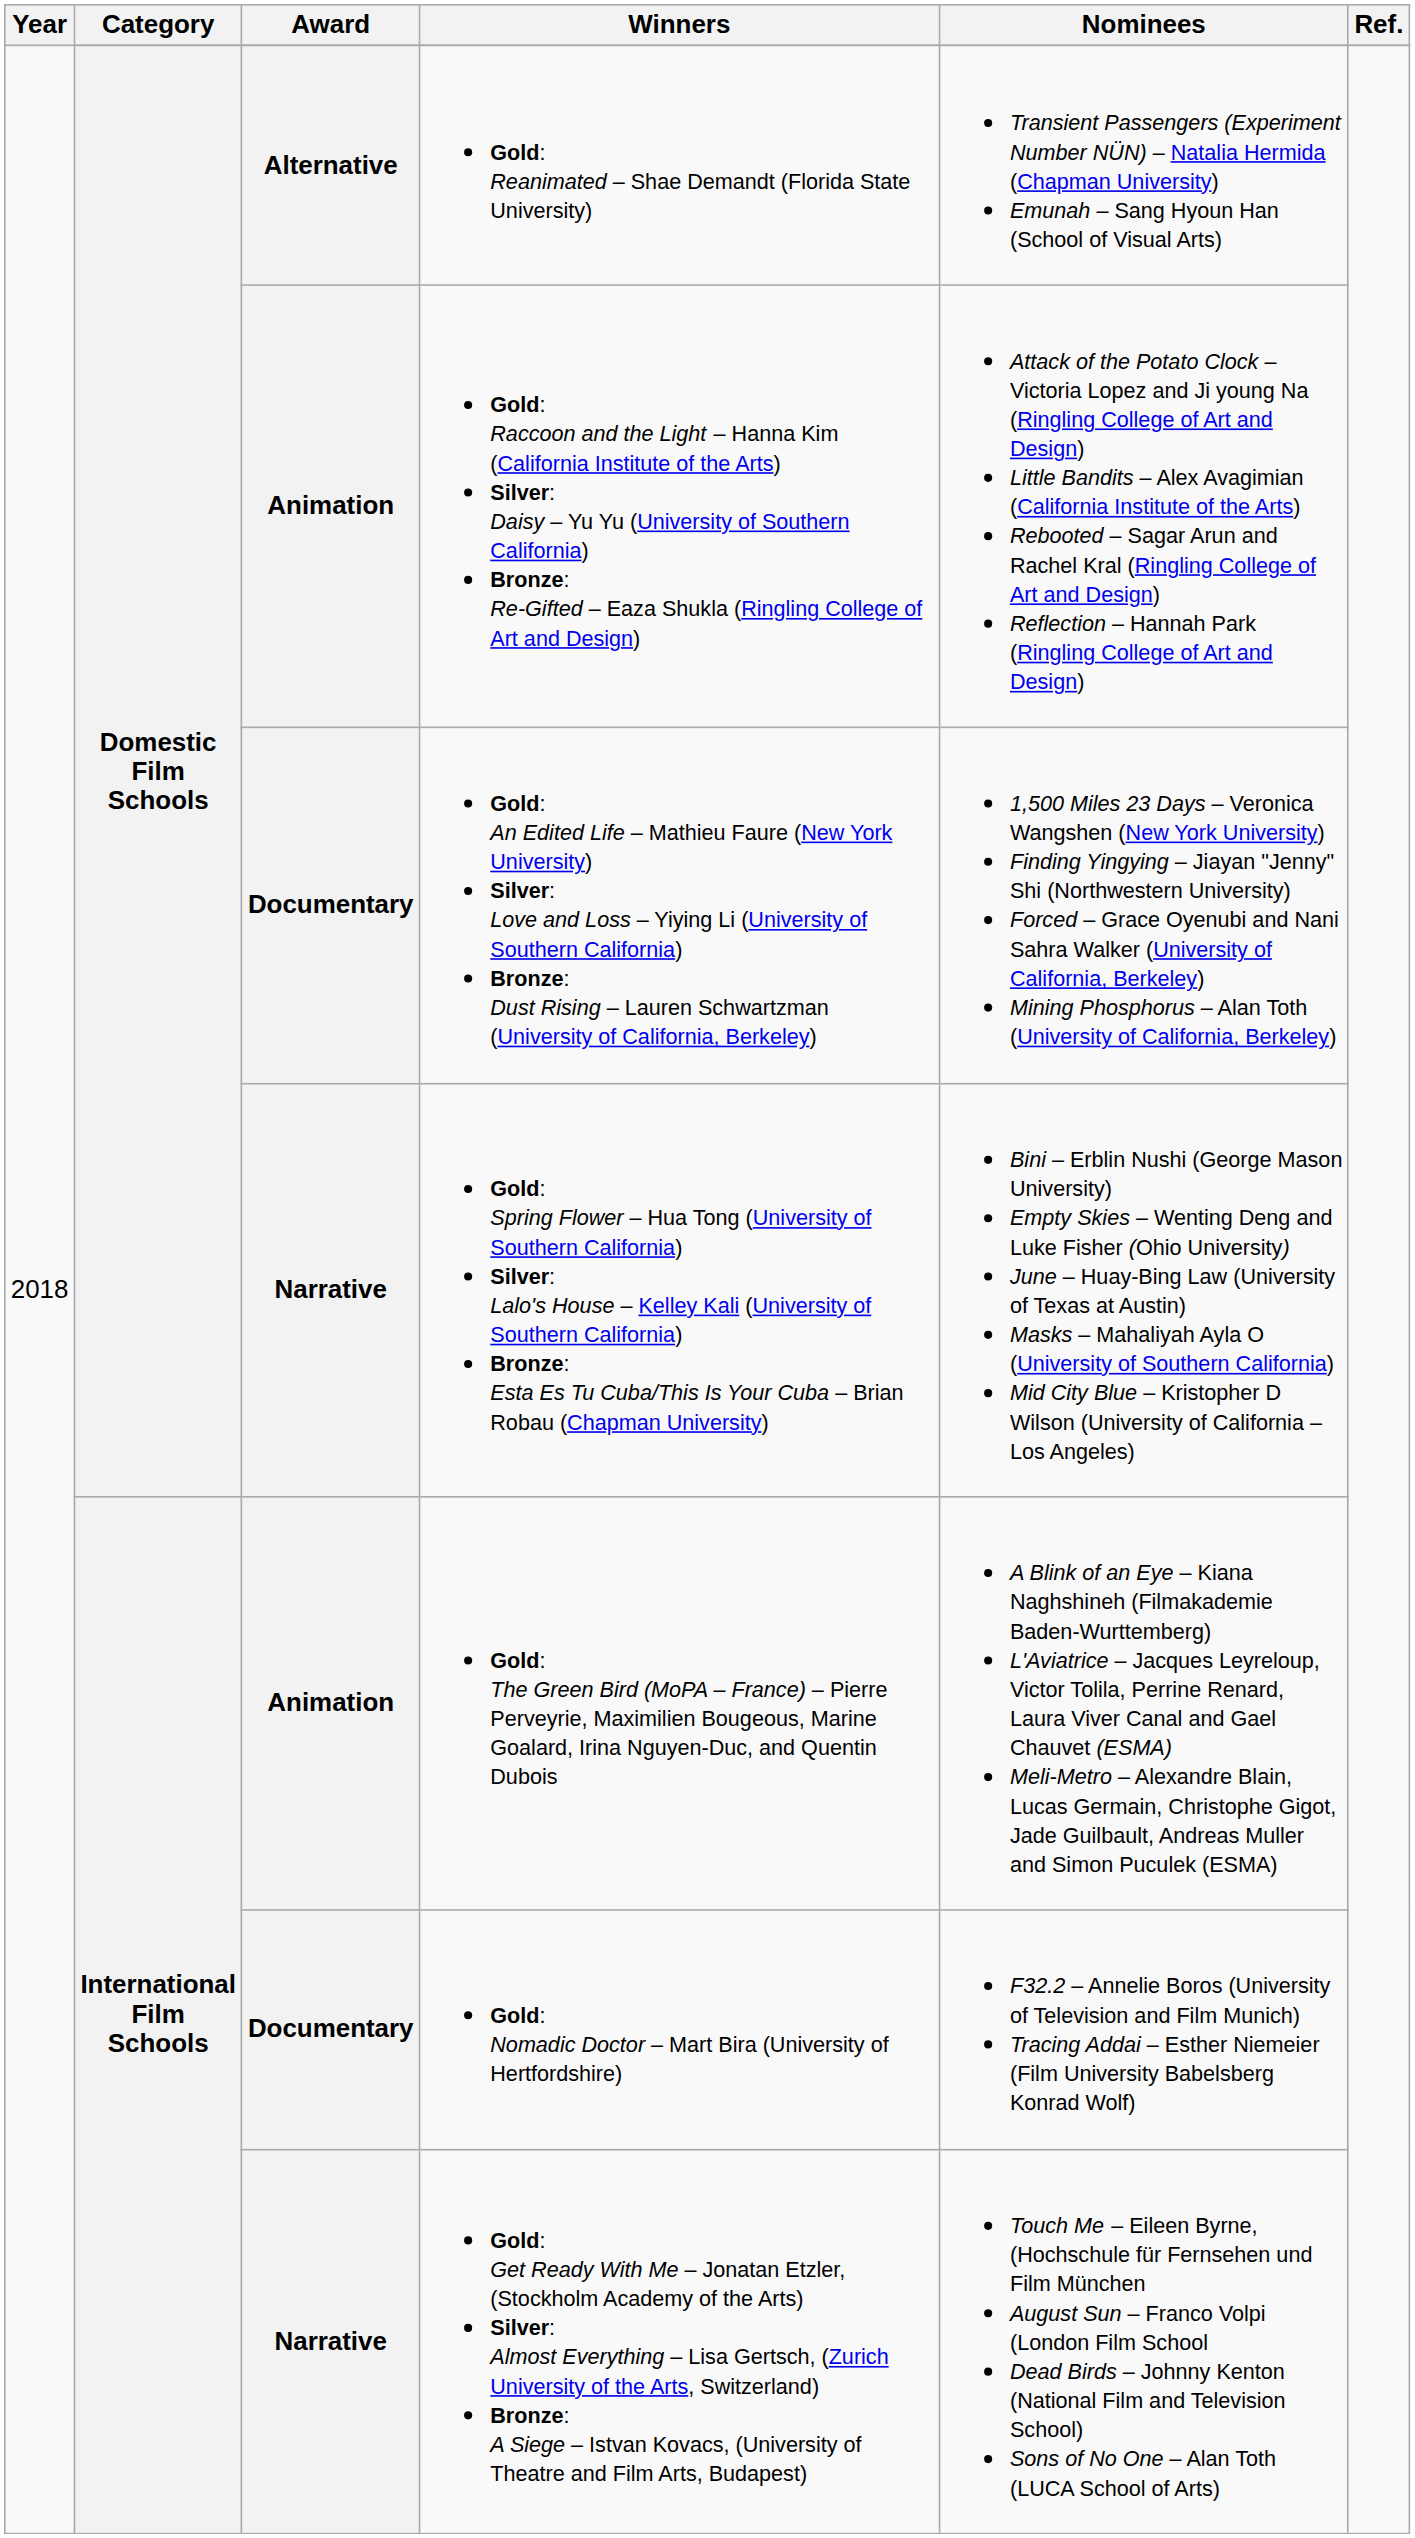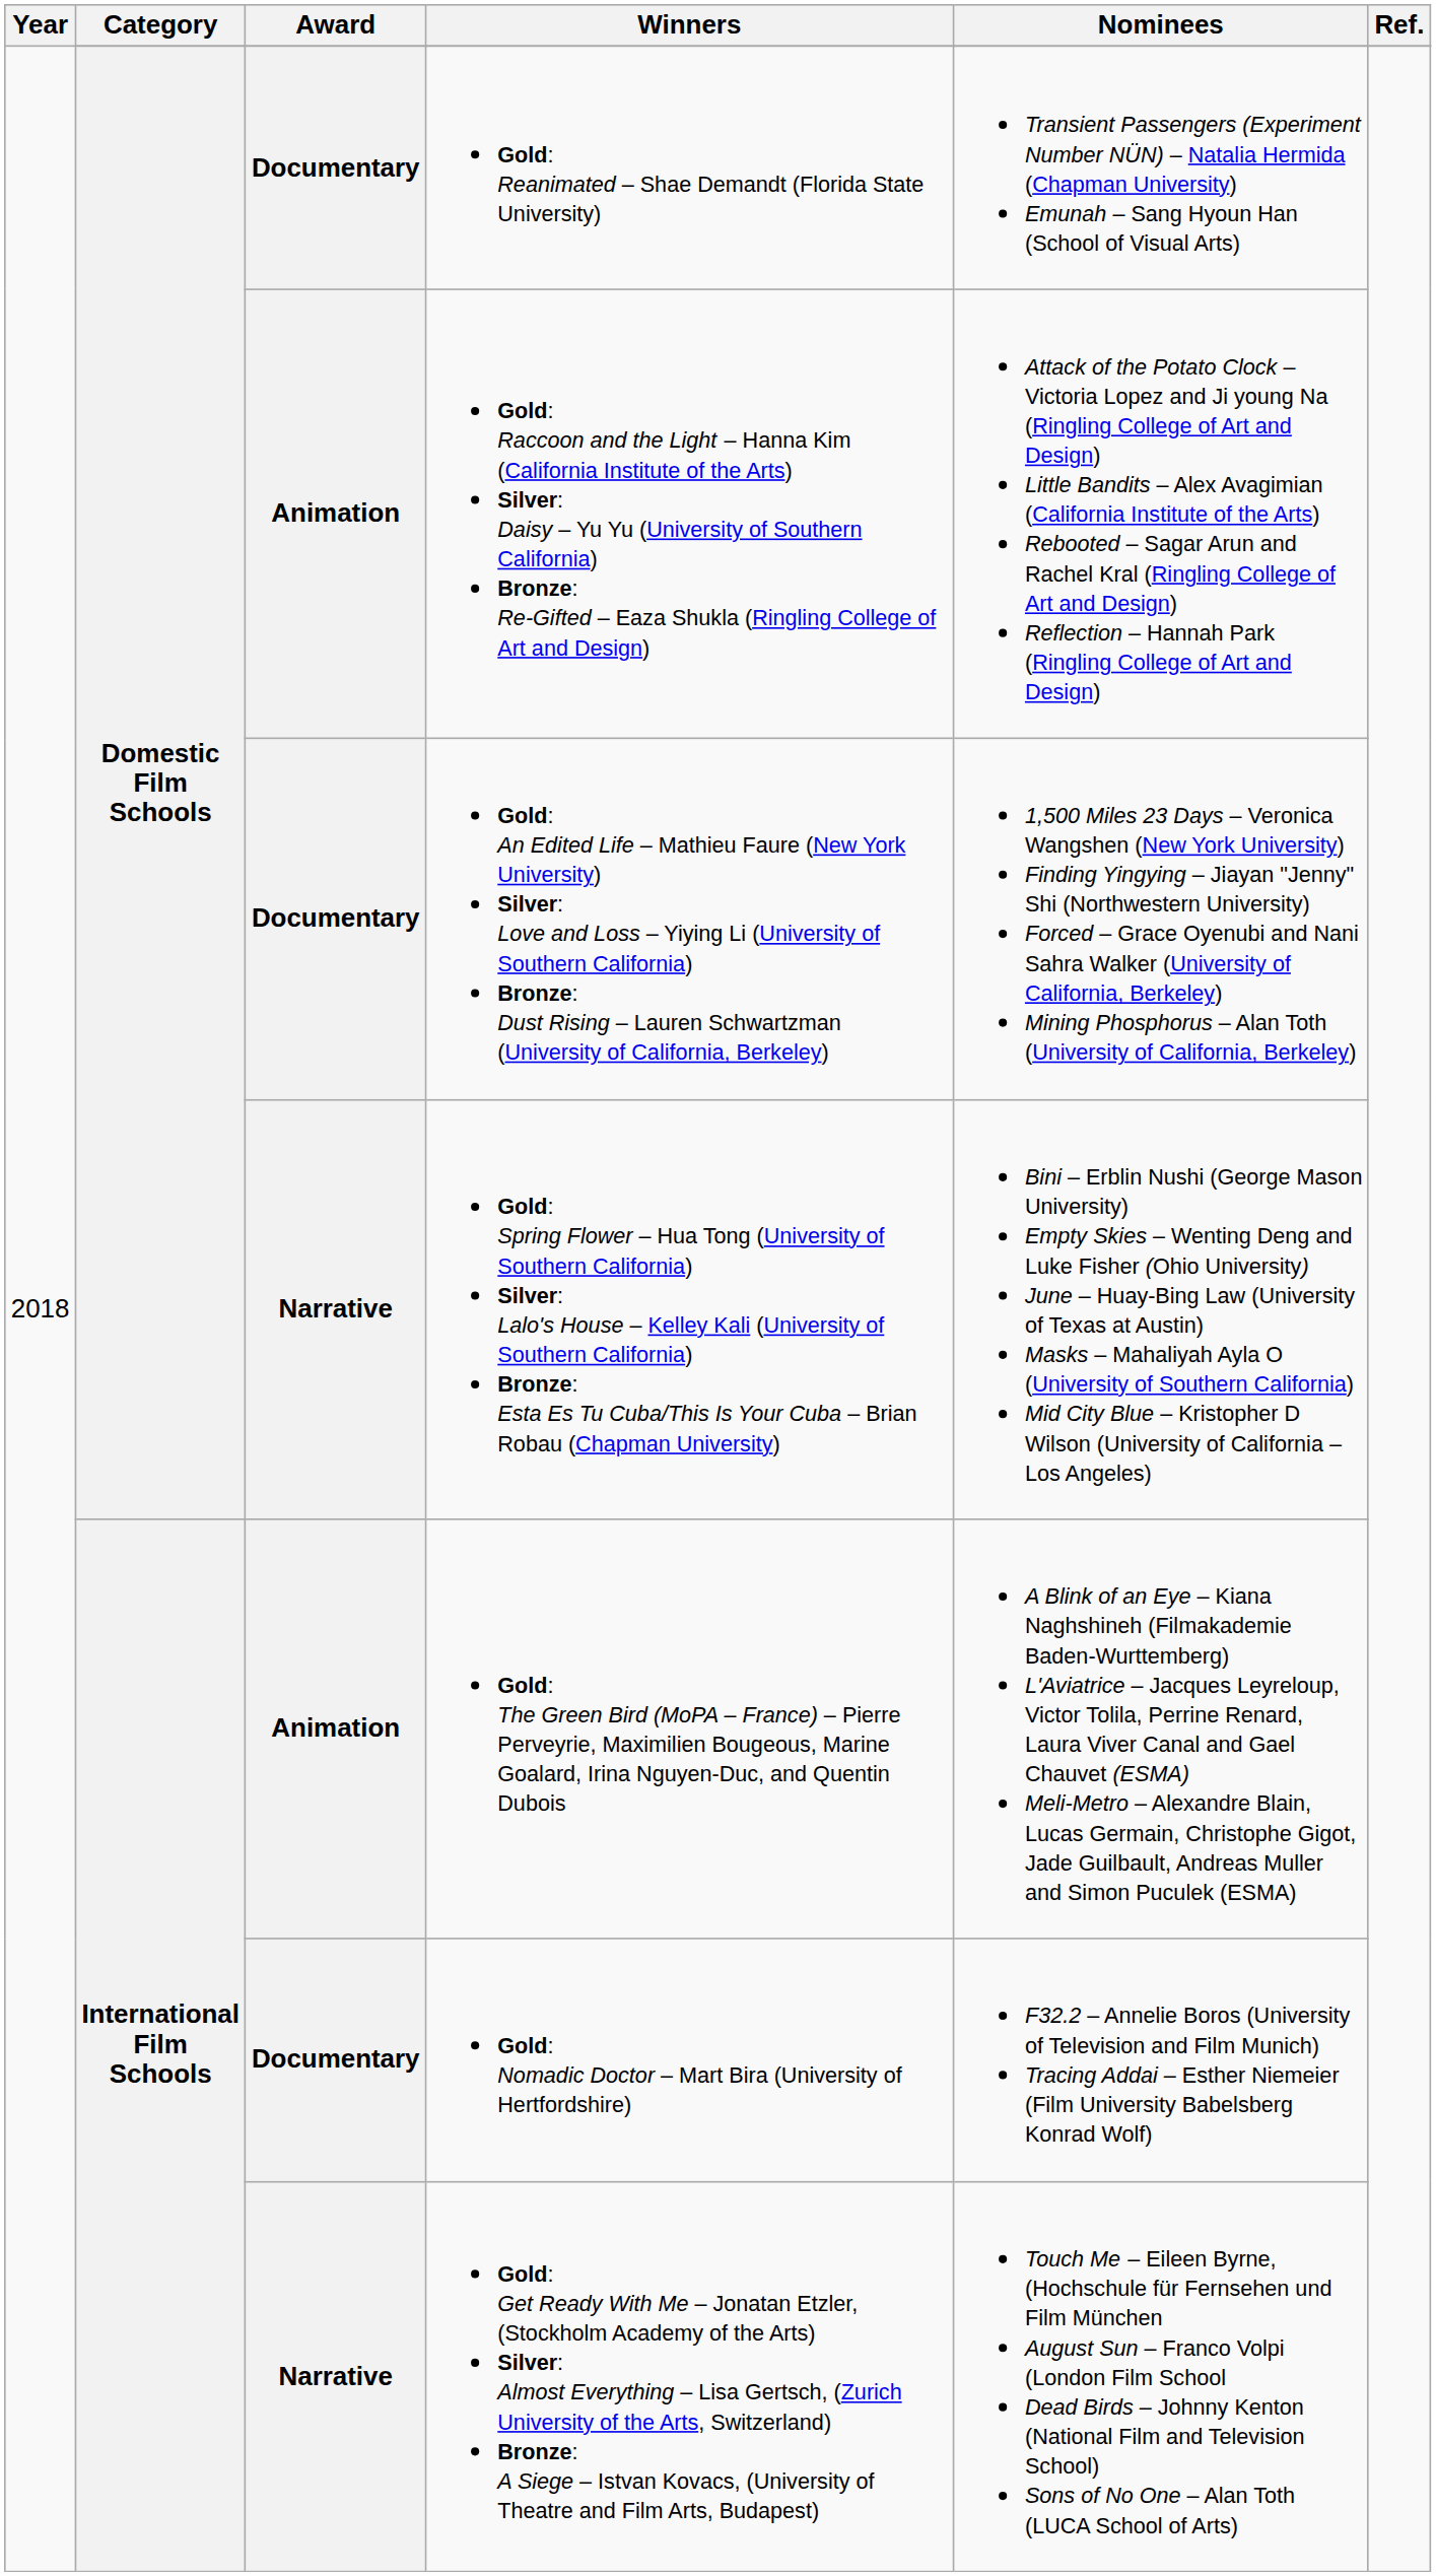Gold: Reanimated – Shae Demandt (Florida State University) | Award: Alternative -> Documentary
